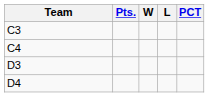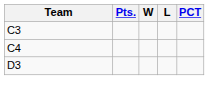- row: D4
